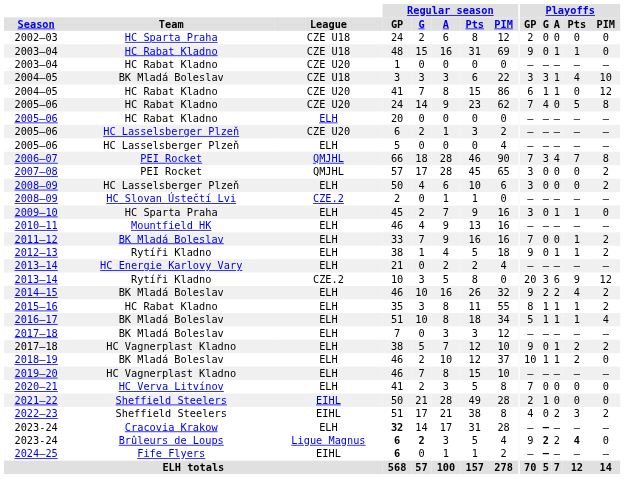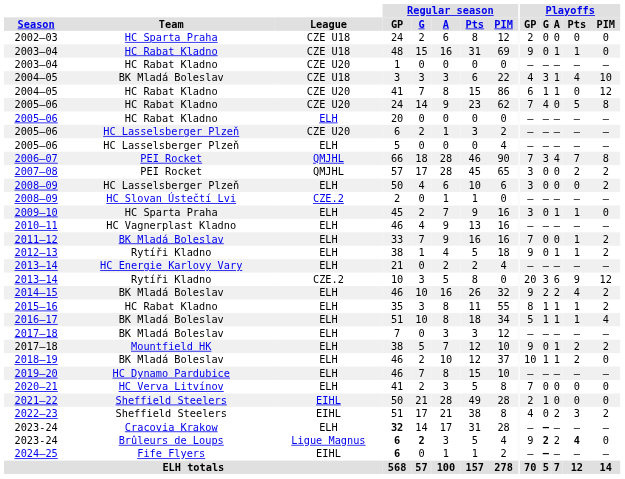2004–05 / 3 | Playoffs / GP: 3 -> 4
2007–08 | Playoffs / Pts: 0 -> 2
2010–11 | Team: Mountfield HK -> HC Vagnerplast Kladno
2017–18 / 38 | Team: HC Vagnerplast Kladno -> Mountfield HK
2019–20 | Team: HC Vagnerplast Kladno -> HC Dynamo Pardubice
